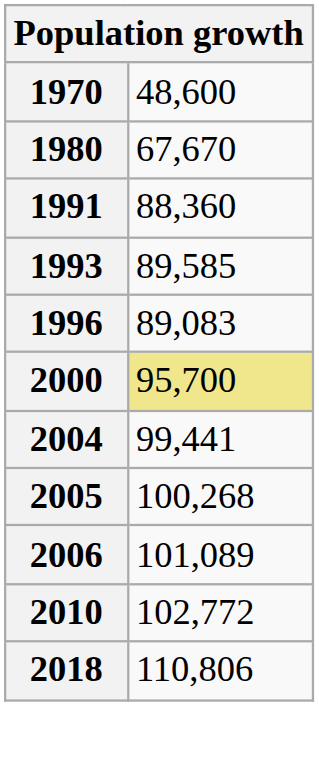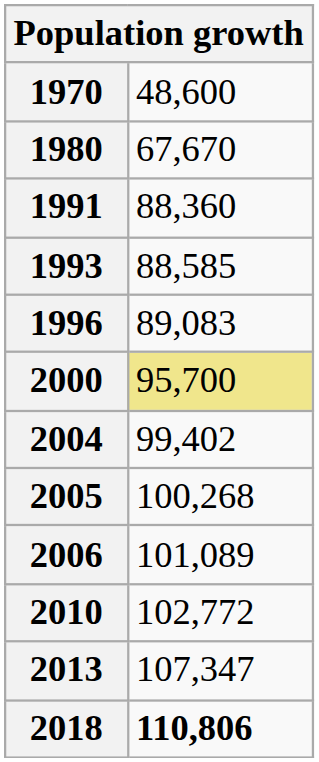1993 | column 2: 89,585 -> 88,585
2004 | column 2: 99,441 -> 99,402
+ row: 2013 | 107,347
2018 | column 2: normal -> bold
